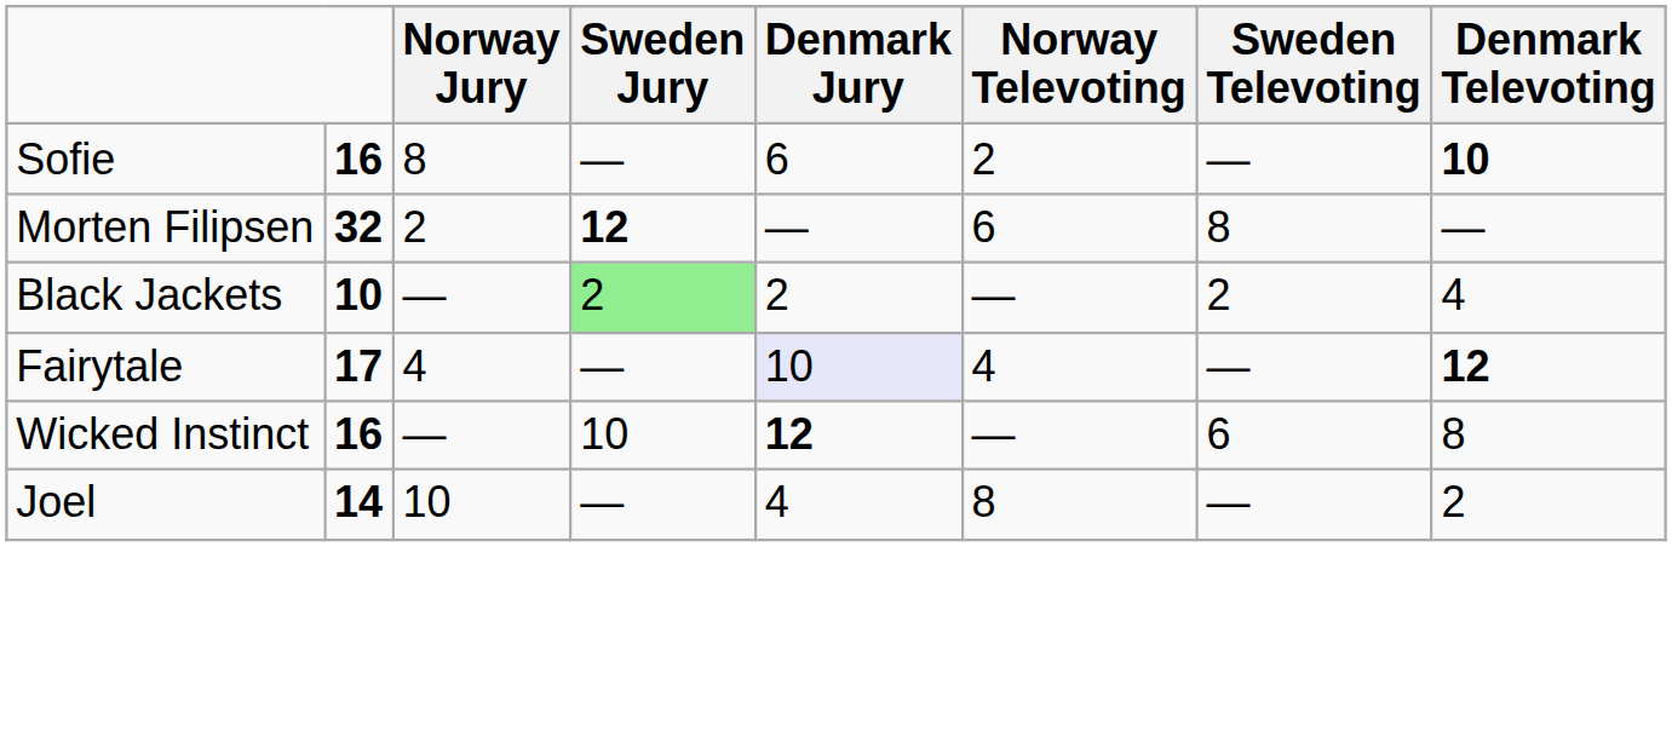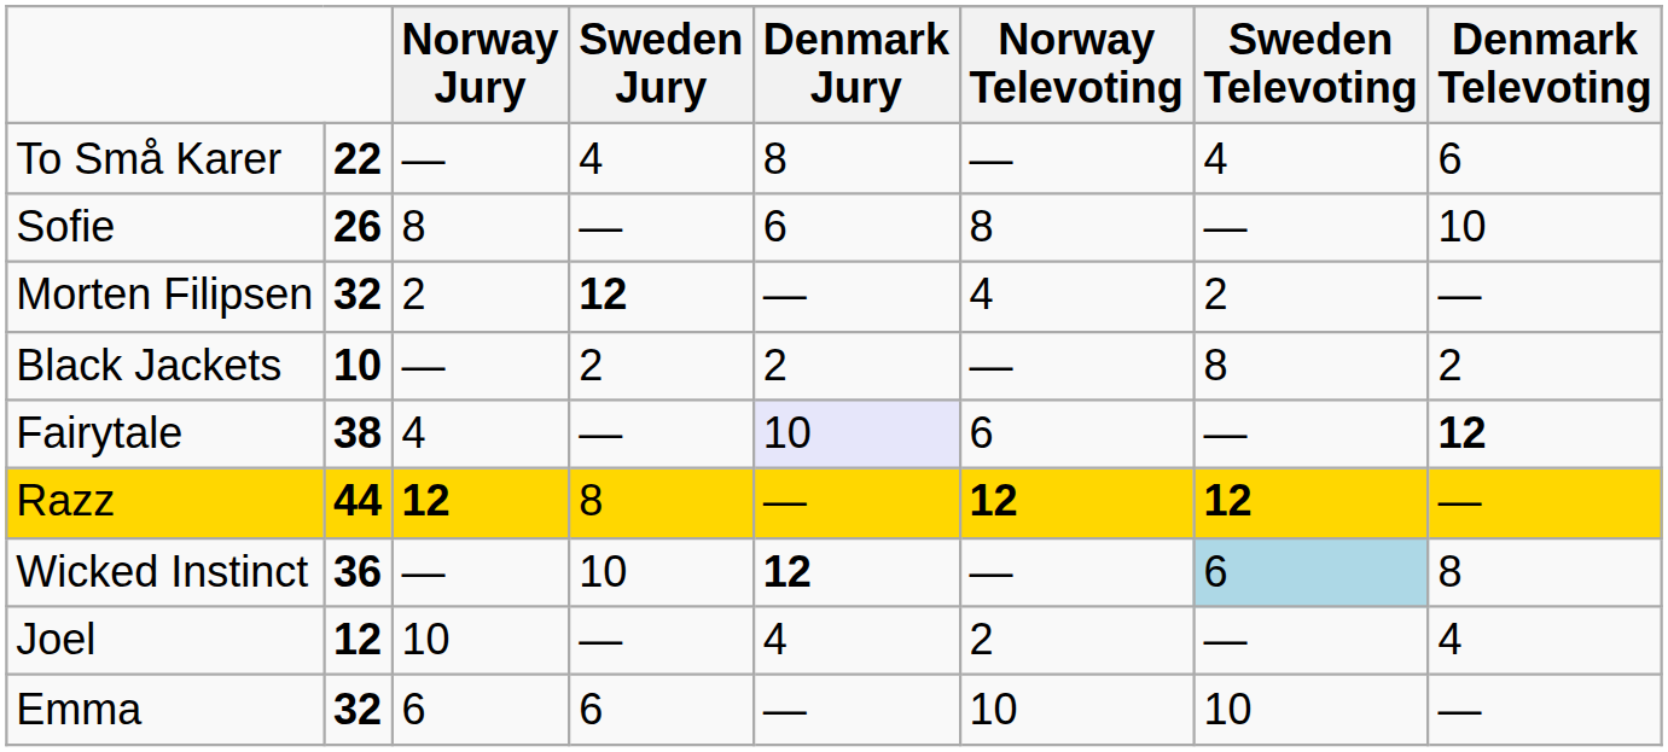+ row: To Små Karer | 22 | — | 4 | 8 | — | 4 | 6
Sofie | column 2: 16 -> 26
Sofie | column 6: 2 -> 8
Sofie | column 8: bold -> normal
Morten Filipsen | column 6: 6 -> 4
Morten Filipsen | column 7: 8 -> 2
Black Jackets | column 4: lightgreen background -> no background
Black Jackets | column 7: 2 -> 8
Black Jackets | column 8: 4 -> 2
Fairytale | column 2: 17 -> 38
Fairytale | column 6: 4 -> 6
+ row: Razz | 44 | 12 | 8 | — | 12 | 12 | —
Wicked Instinct | column 2: 16 -> 36
Wicked Instinct | column 7: no background -> lightblue background
Joel | column 2: 14 -> 12
Joel | column 6: 8 -> 2
Joel | column 8: 2 -> 4
+ row: Emma | 32 | 6 | 6 | — | 10 | 10 | —
